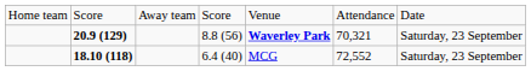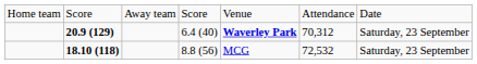20.9 (129) | column 4: 8.8 (56) -> 6.4 (40)
20.9 (129) | column 6: 70,321 -> 70,312
18.10 (118) | column 4: 6.4 (40) -> 8.8 (56)
18.10 (118) | column 6: 72,552 -> 72,532
